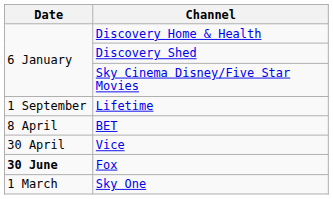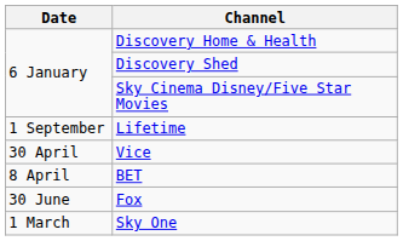rows swapped: BET <-> Vice
Fox | Date: bold -> normal
